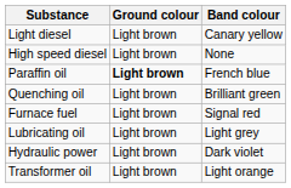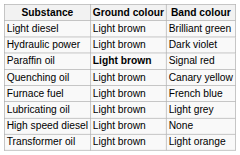Light diesel | Band colour: Canary yellow -> Brilliant green
rows swapped: High speed diesel <-> Hydraulic power
Paraffin oil | Band colour: French blue -> Signal red
Quenching oil | Band colour: Brilliant green -> Canary yellow
Furnace fuel | Band colour: Signal red -> French blue
